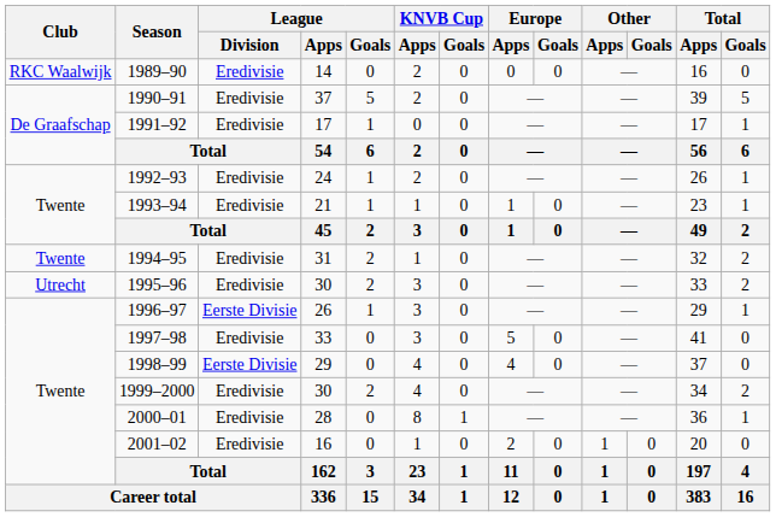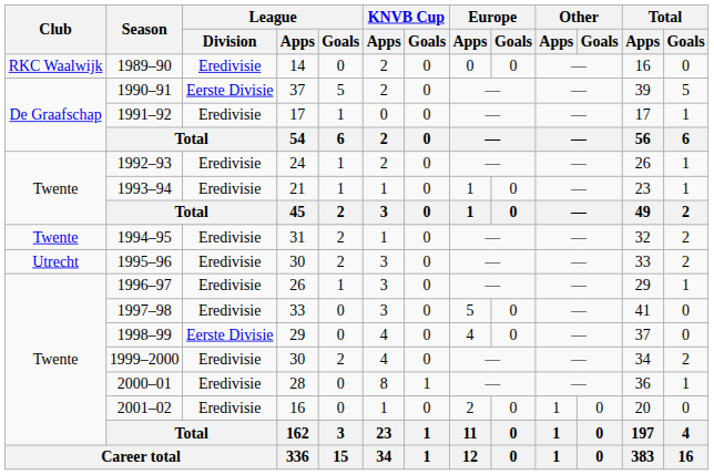1990–91 | League / Division: Eredivisie -> Eerste Divisie
1996–97 | League / Division: Eerste Divisie -> Eredivisie
